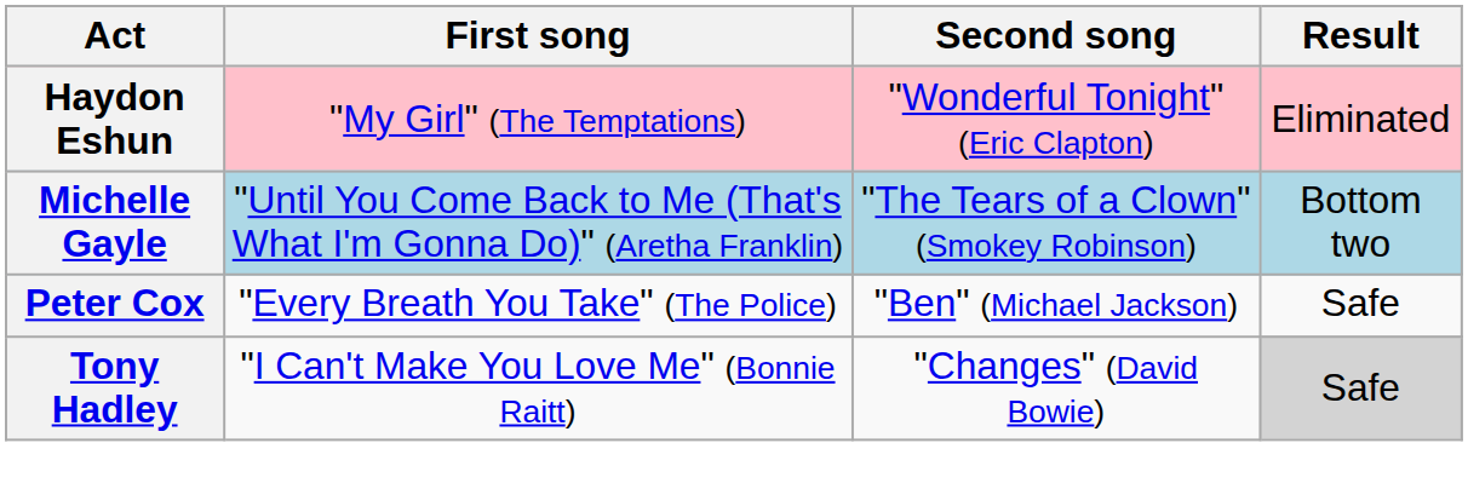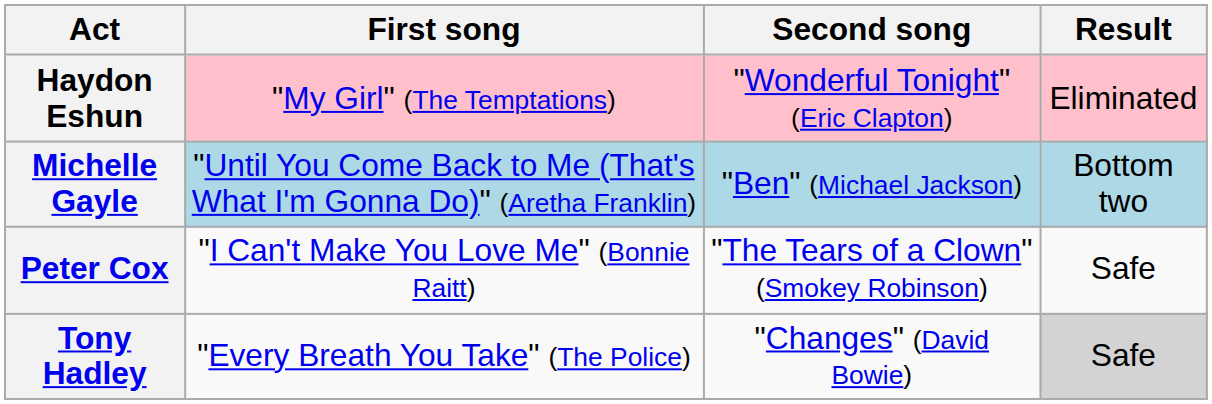Michelle Gayle | Second song: "The Tears of a Clown" (Smokey Robinson) -> "Ben" (Michael Jackson)
Peter Cox | First song: "Every Breath You Take" (The Police) -> "I Can't Make You Love Me" (Bonnie Raitt)
Peter Cox | Second song: "Ben" (Michael Jackson) -> "The Tears of a Clown" (Smokey Robinson)
Tony Hadley | First song: "I Can't Make You Love Me" (Bonnie Raitt) -> "Every Breath You Take" (The Police)
